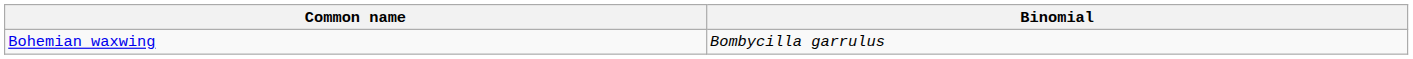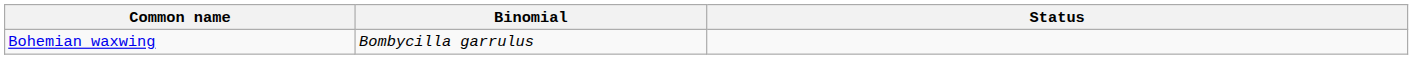+ column: Status
